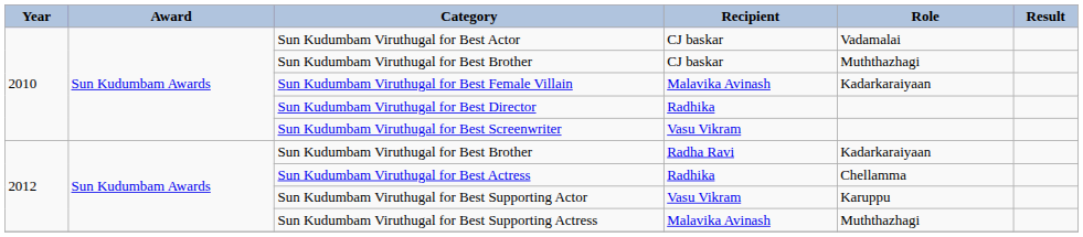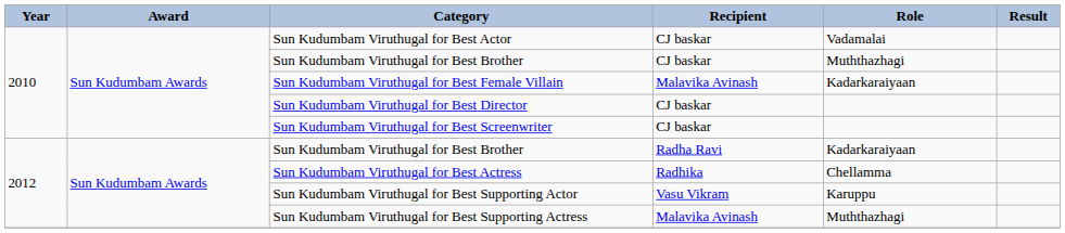Sun Kudumbam Viruthugal for Best Director | Recipient: Radhika -> CJ baskar
Sun Kudumbam Viruthugal for Best Screenwriter | Recipient: Vasu Vikram -> CJ baskar
